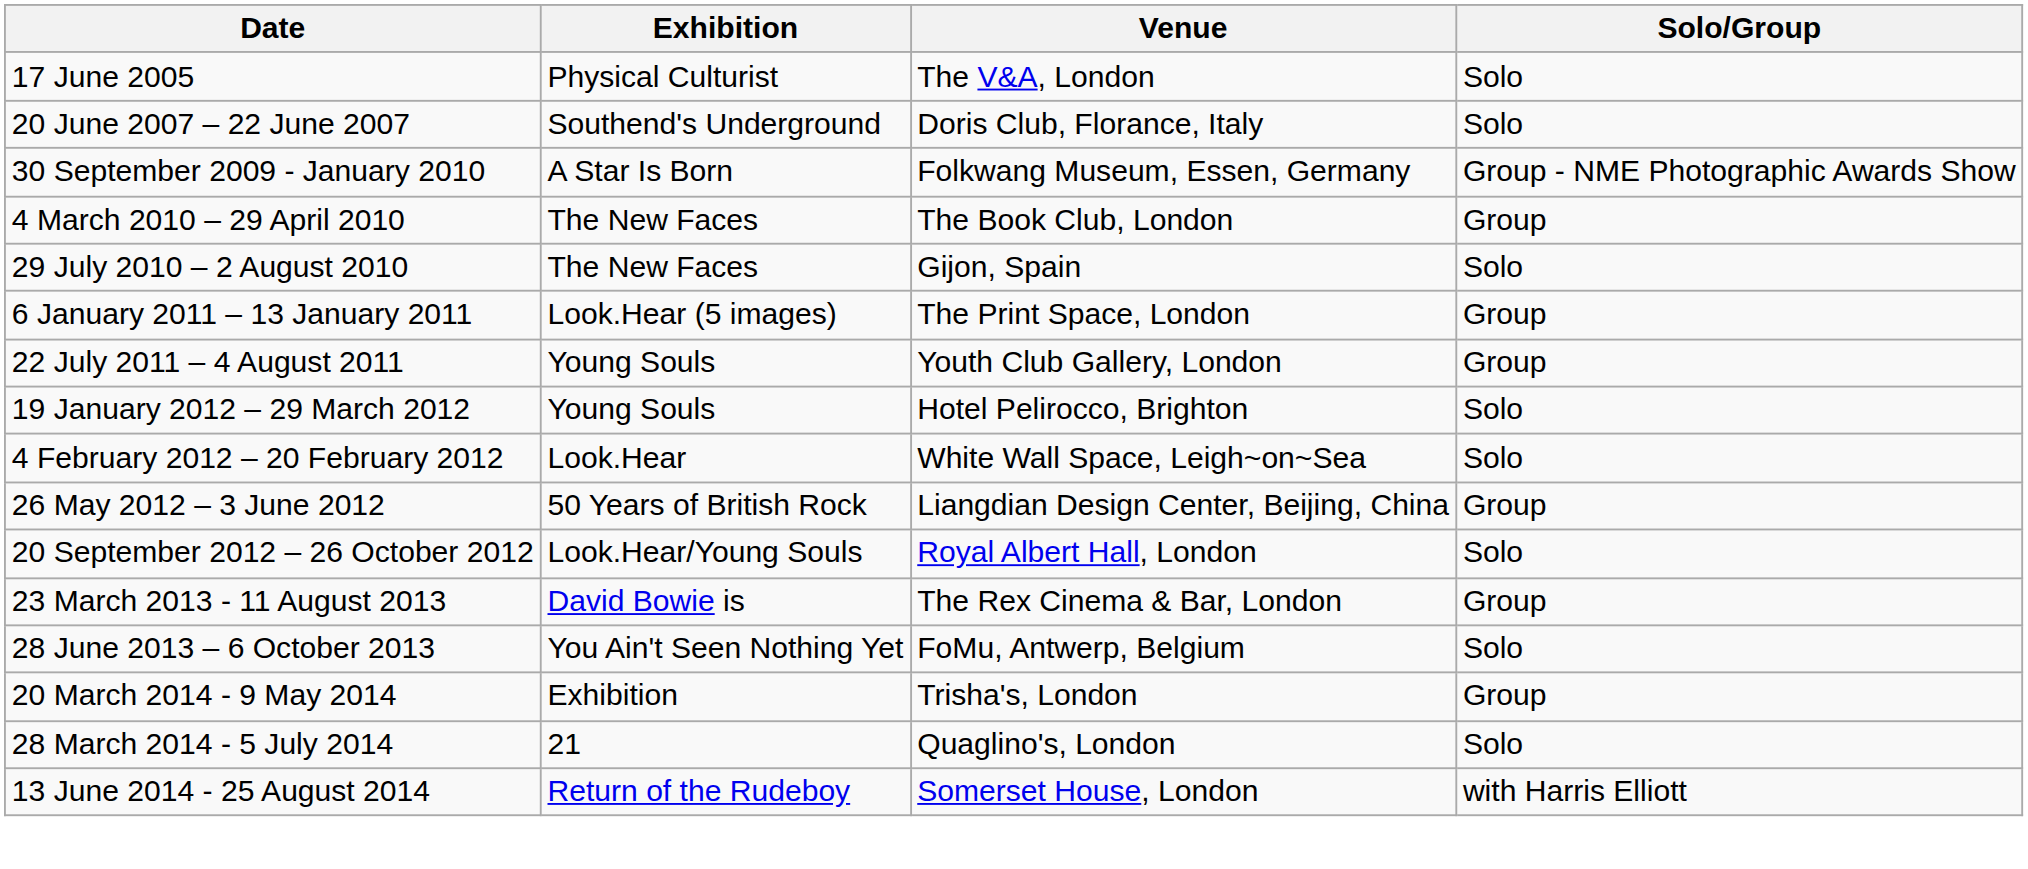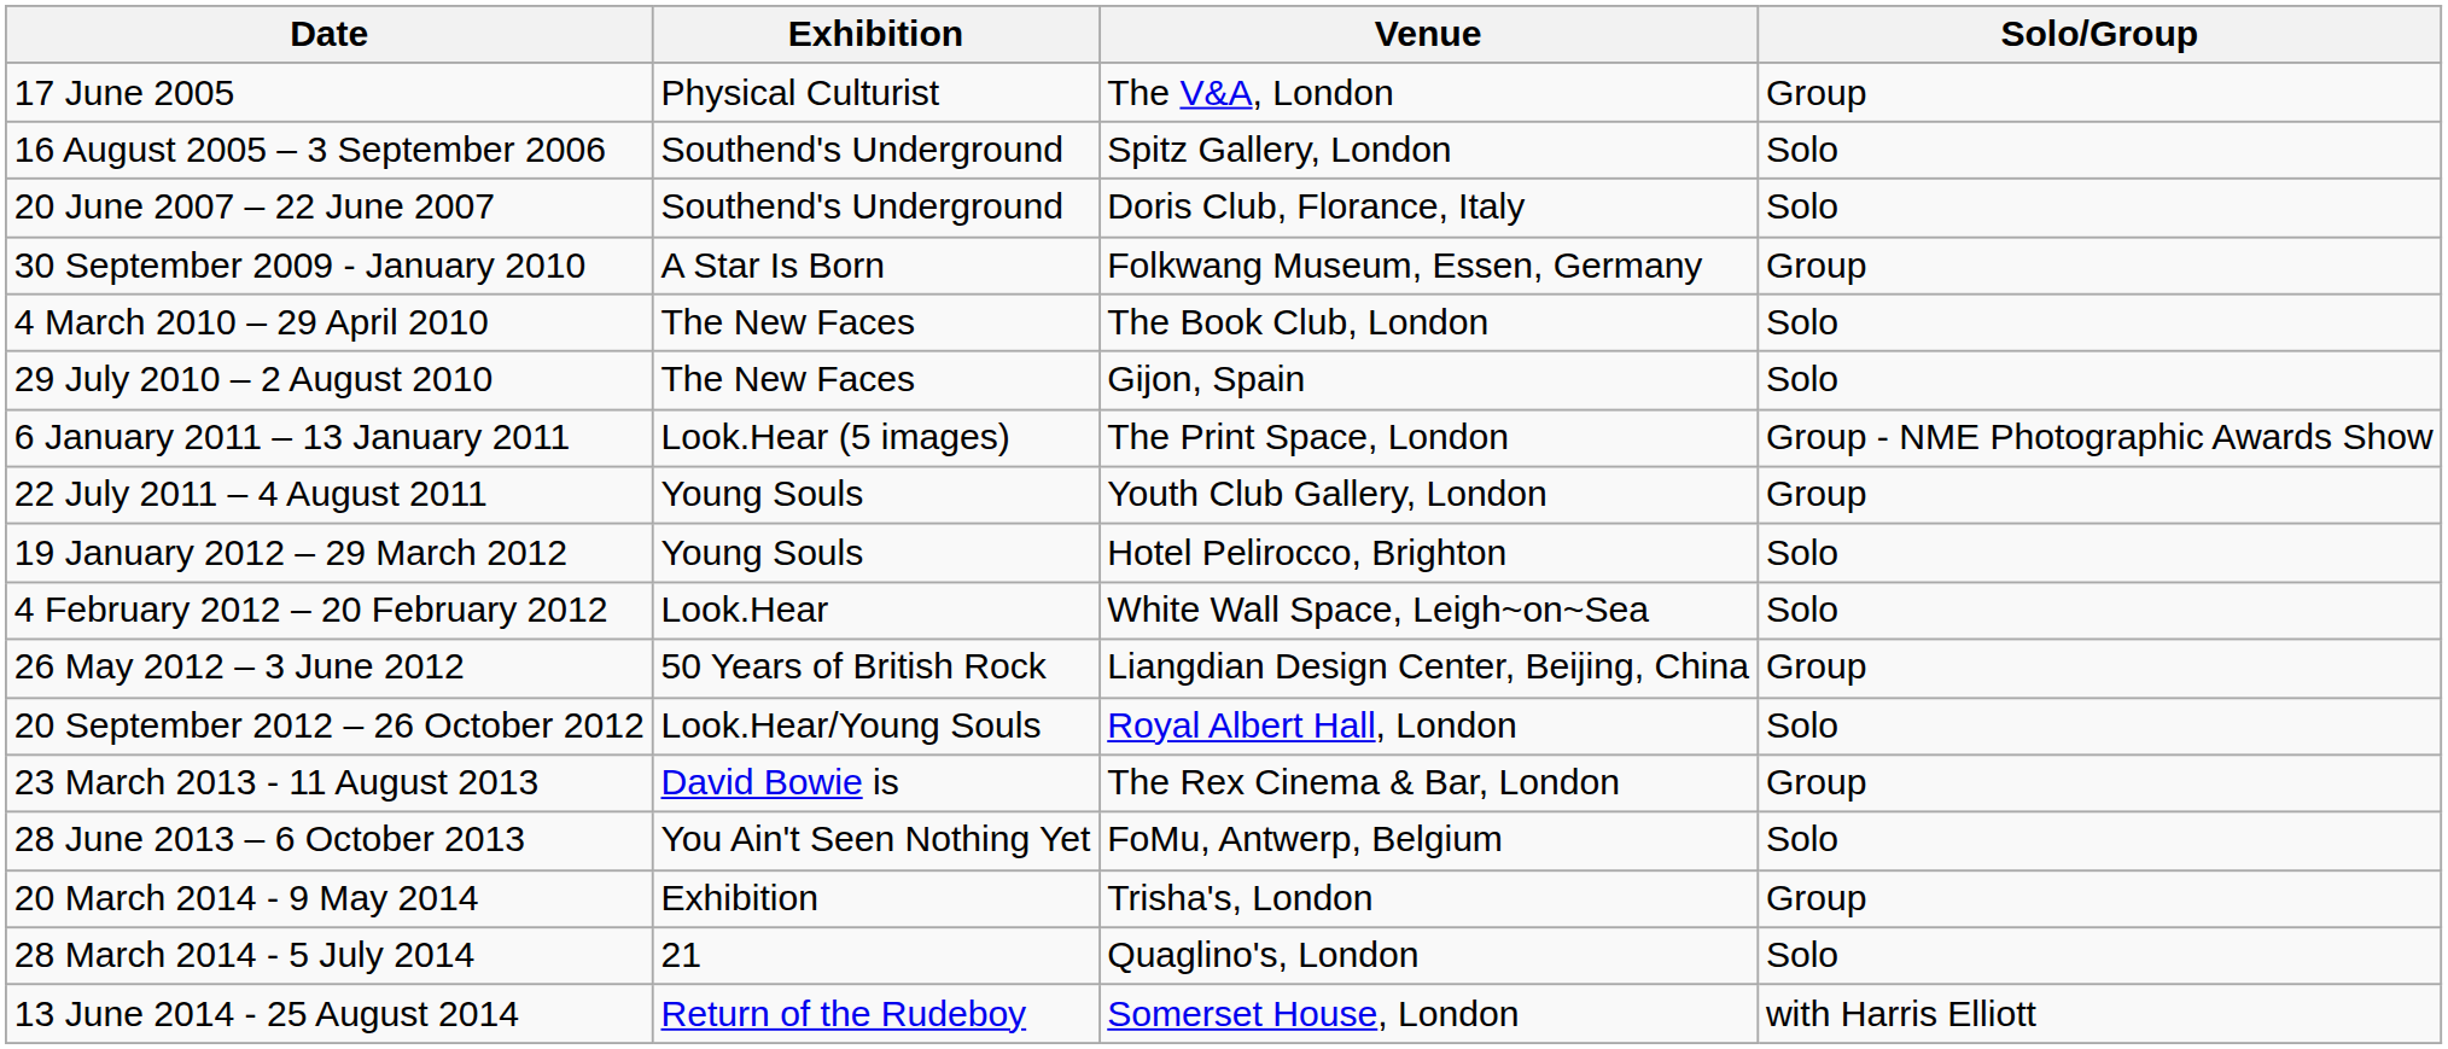17 June 2005 | Solo/Group: Solo -> Group
+ row: 16 August 2005 – 3 September 2006 | Southend's Underground | Spitz Gallery, London | Solo
30 September 2009 - January 2010 | Solo/Group: Group - NME Photographic Awards Show -> Group
4 March 2010 – 29 April 2010 | Solo/Group: Group -> Solo
6 January 2011 – 13 January 2011 | Solo/Group: Group -> Group - NME Photographic Awards Show
